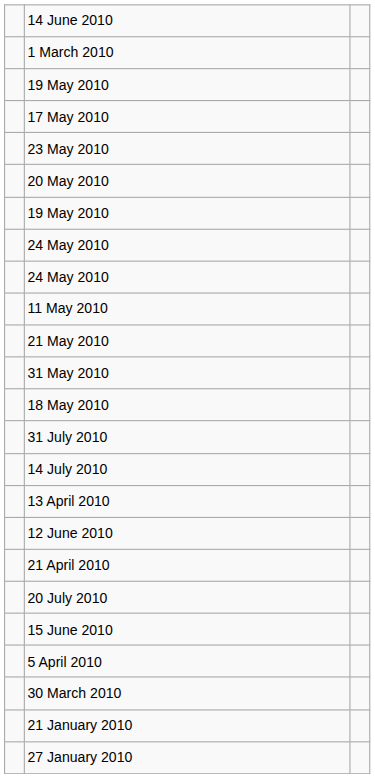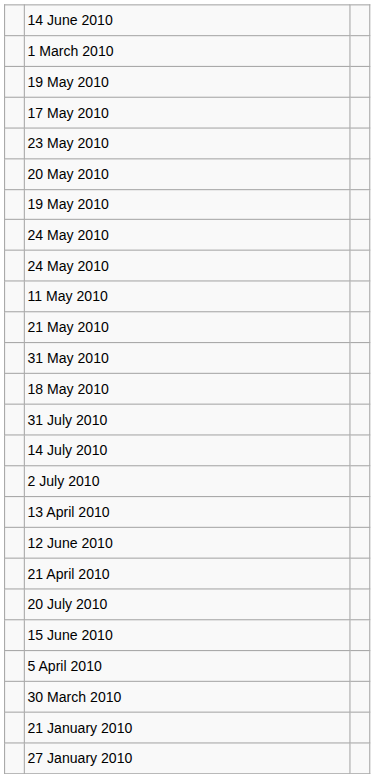+ row: 2 July 2010
